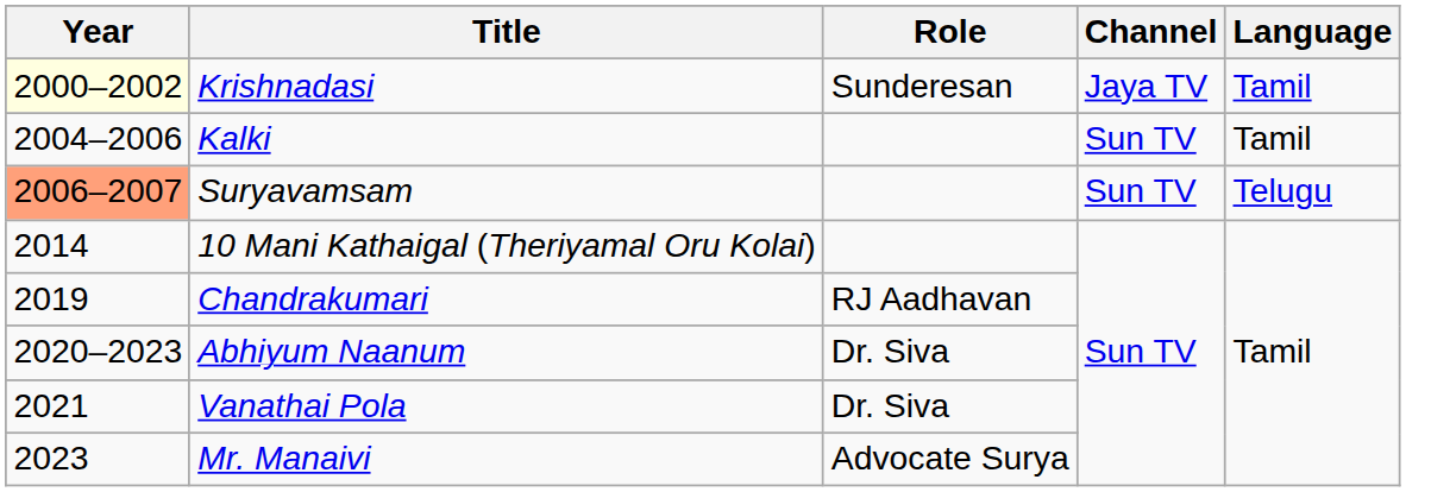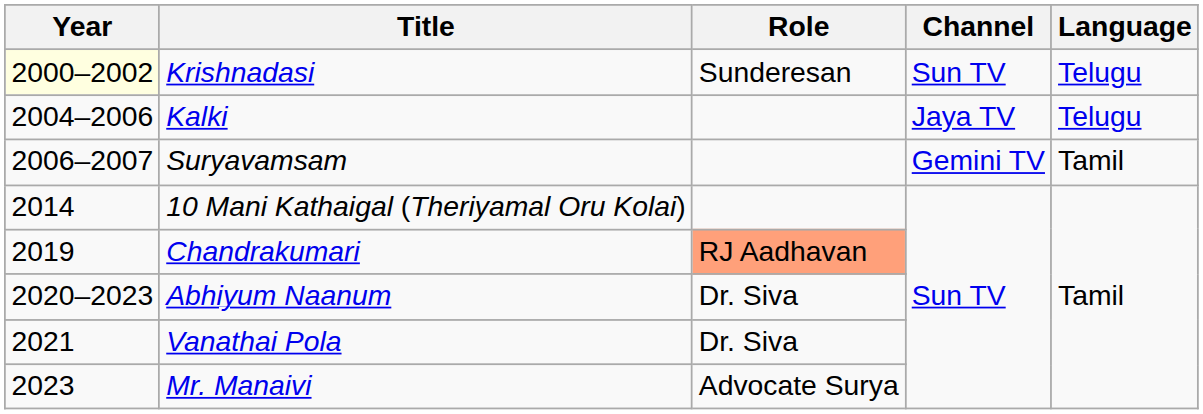Krishnadasi | Channel: Jaya TV -> Sun TV
Krishnadasi | Language: Tamil -> Telugu
Kalki | Channel: Sun TV -> Jaya TV
Kalki | Language: Tamil -> Telugu
Suryavamsam | Year: lightsalmon background -> no background
Suryavamsam | Channel: Sun TV -> Gemini TV
Suryavamsam | Language: Telugu -> Tamil
Chandrakumari | Role: no background -> lightsalmon background
